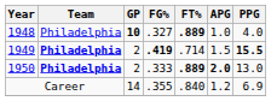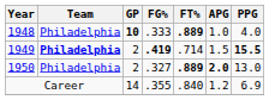1948 | FG%: .327 -> .333
1950 | Team: bold -> normal
1950 | FG%: .333 -> .327
